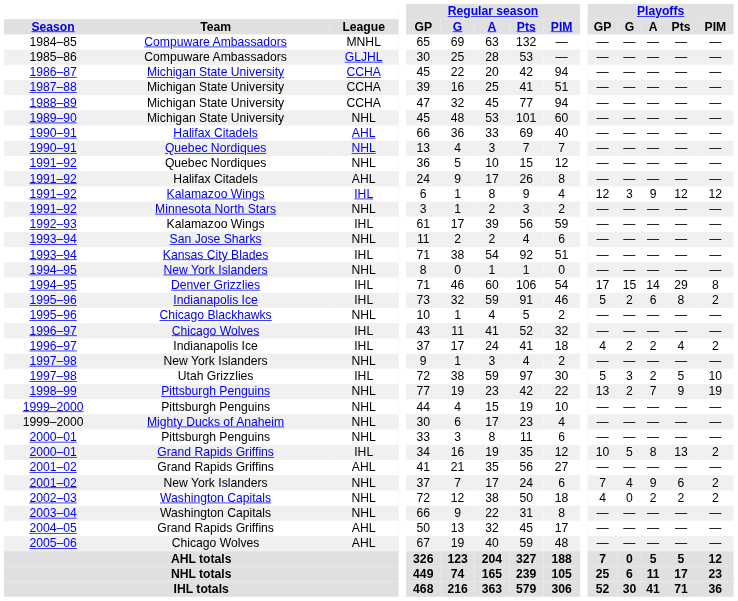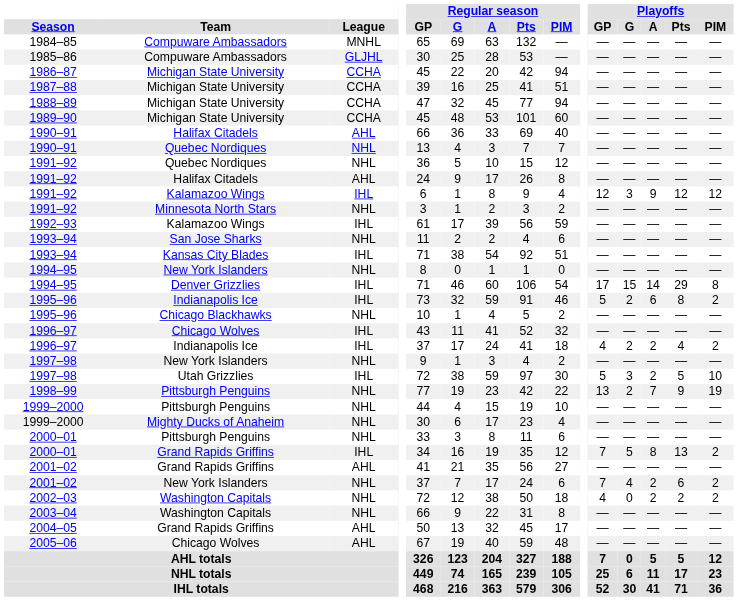1989–90 | League: NHL -> CCHA
2000–01 / Grand Rapids Griffins | Playoffs / GP: 10 -> 7
2001–02 / New York Islanders | Playoffs / A: 9 -> 2
